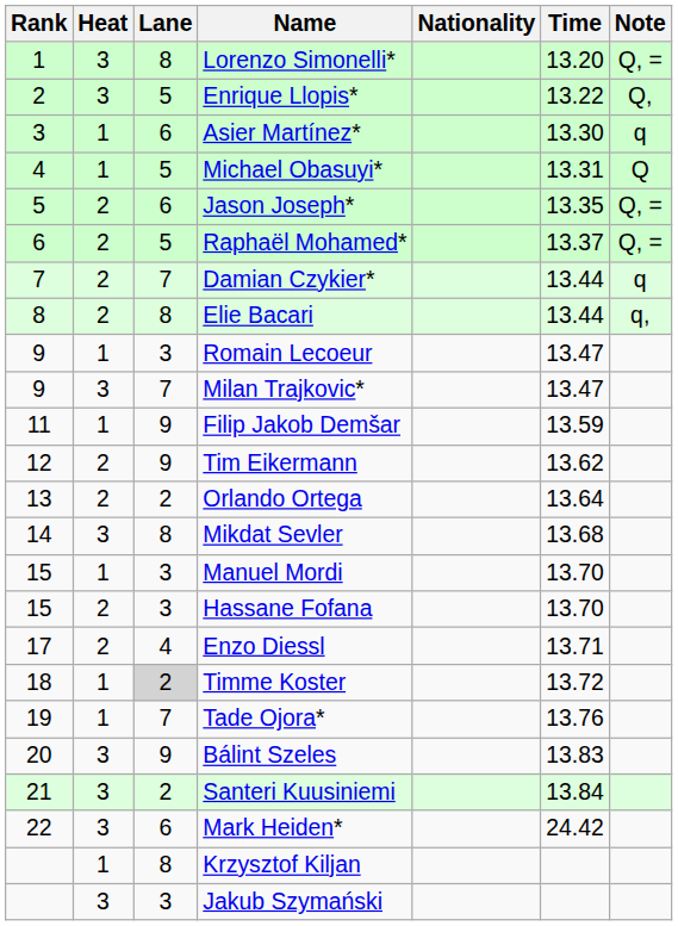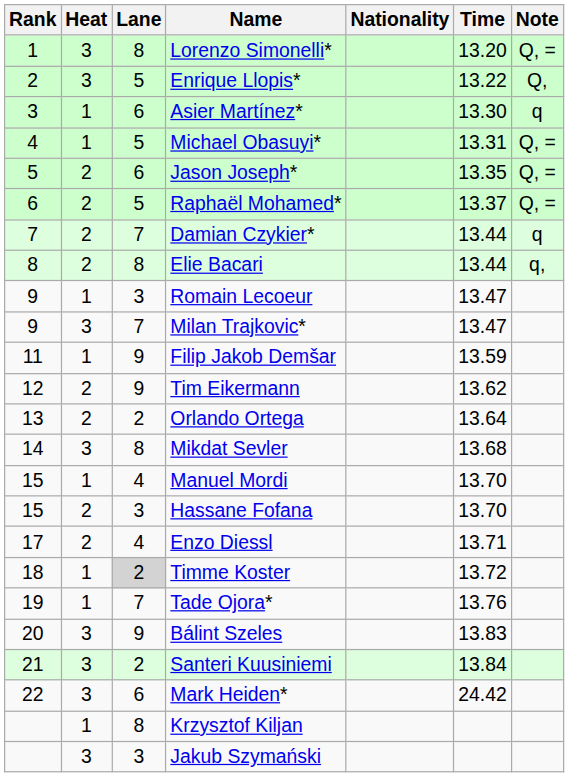Michael Obasuyi* | Note: Q -> Q, =
Manuel Mordi | Lane: 3 -> 4
